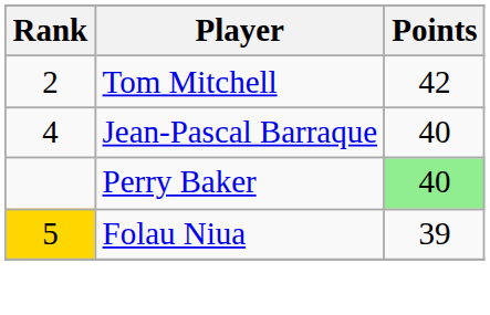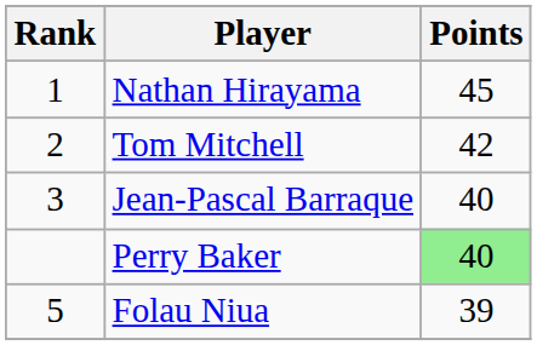+ row: 1 | Nathan Hirayama | 45
Jean-Pascal Barraque | Rank: 4 -> 3
Folau Niua | Rank: gold background -> no background
